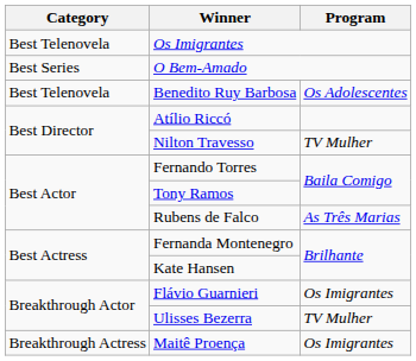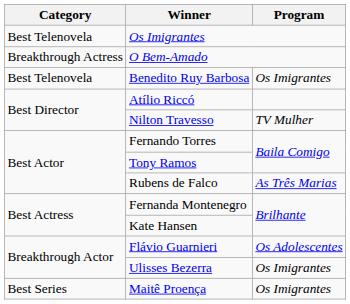O Bem-Amado | Category: Best Series -> Breakthrough Actress
Benedito Ruy Barbosa | Program: Os Adolescentes -> Os Imigrantes
Flávio Guarnieri | Program: Os Imigrantes -> Os Adolescentes
Ulisses Bezerra | Program: TV Mulher -> Os Imigrantes
Maitê Proença | Category: Breakthrough Actress -> Best Series
